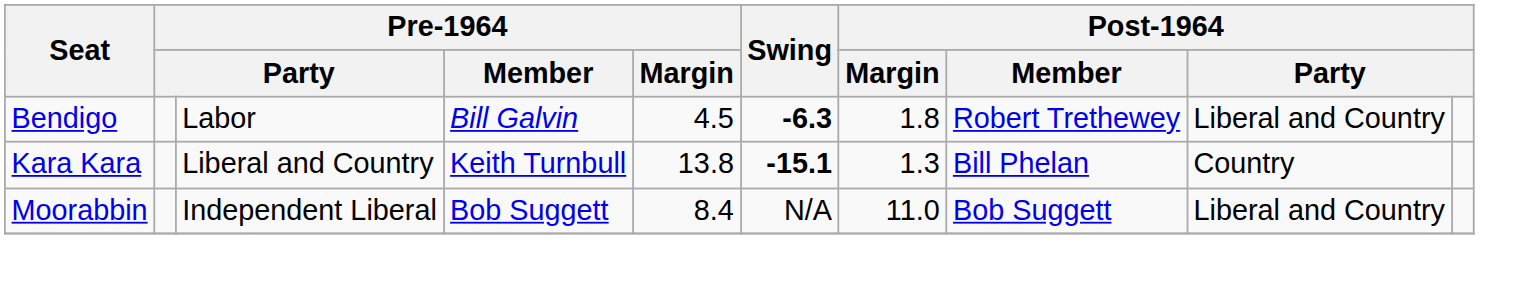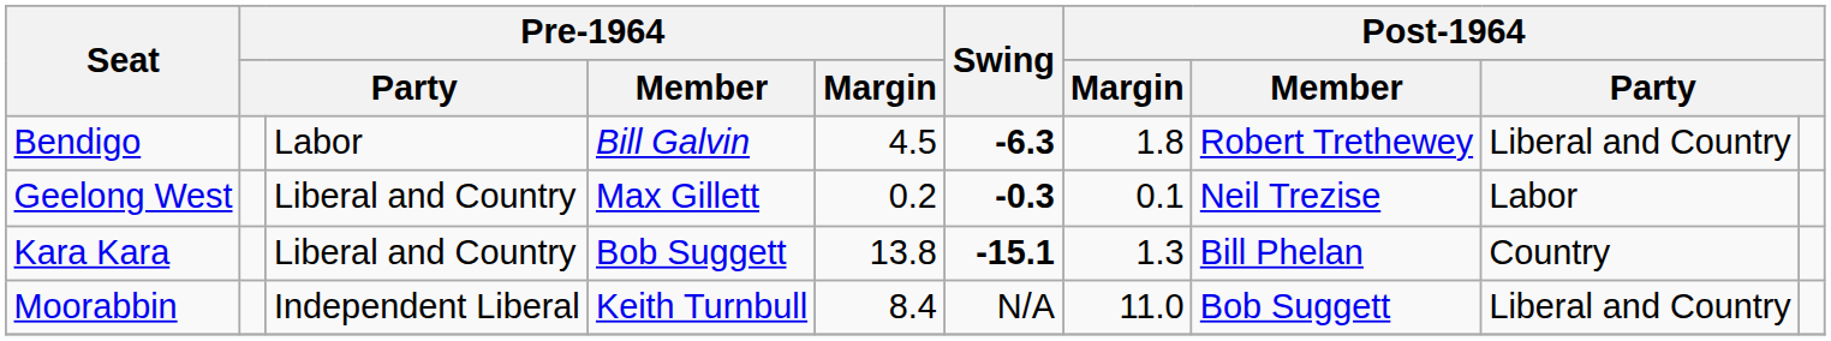+ row: Geelong West | Liberal and Country | Max Gillett | 0.2 | -0.3 | 0.1 | Neil Trezise | Labor
Kara Kara | Pre-1964 / Member: Keith Turnbull -> Bob Suggett
Moorabbin | Pre-1964 / Member: Bob Suggett -> Keith Turnbull
